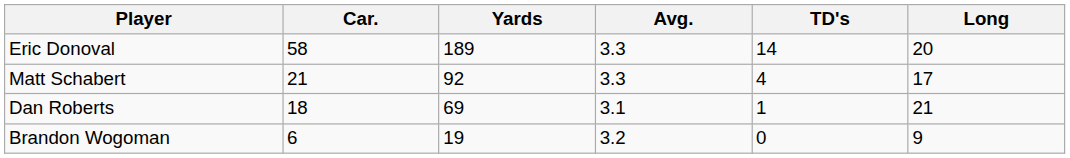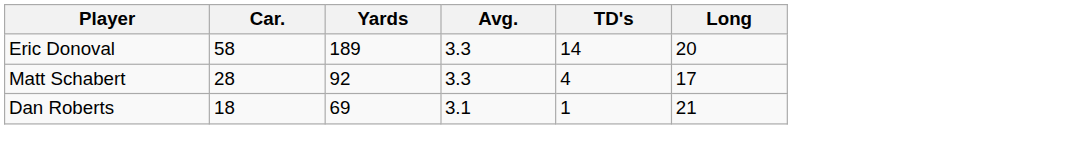Matt Schabert | Car.: 21 -> 28
- row: Brandon Wogoman | 6 | 19 | 3.2 | 0 | 9
